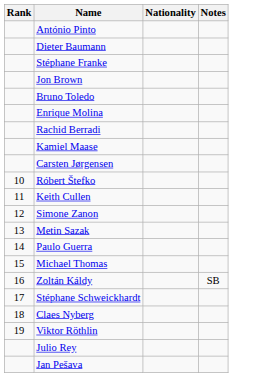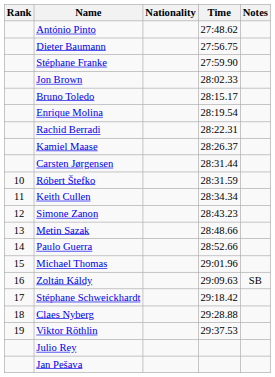+ column: Time | 27:48.62 | 27:56.75 | 27:59.90 | 28:02.33 | 28:15.17 | 28:19.54 | 28:22.31 | 28:26.37 | 28:31.44 | 28:31.59 | 28:34.34 | 28:43.23 | 28:48.66 | 28:52.66 | 29:01.96 | 29:09.63 | 29:18.42 | 29:28.88 | 29:37.53
